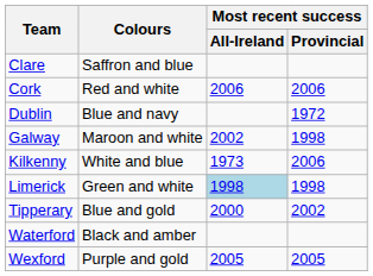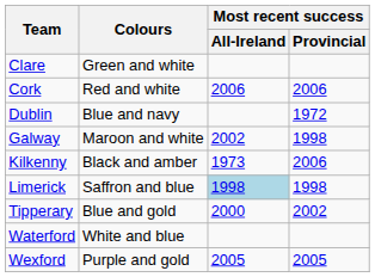Clare | Colours: Saffron and blue -> Green and white
Kilkenny | Colours: White and blue -> Black and amber
Limerick | Colours: Green and white -> Saffron and blue
Waterford | Colours: Black and amber -> White and blue
